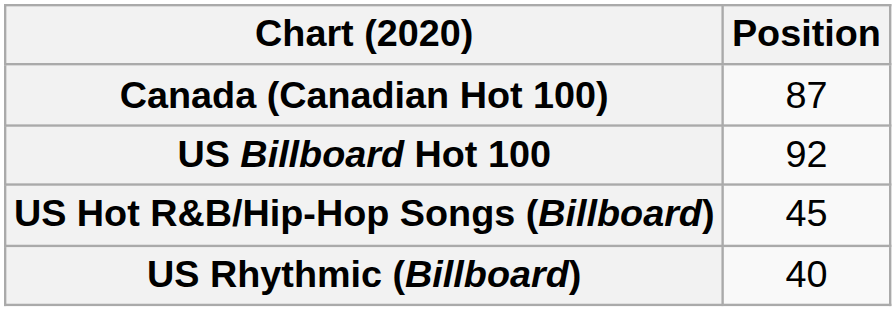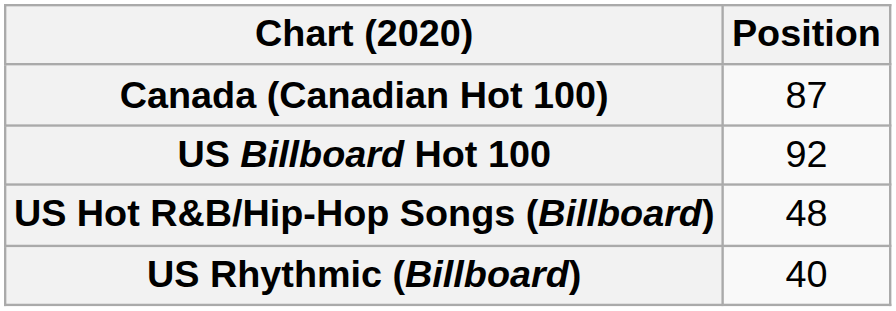US Hot R&B/Hip-Hop Songs (Billboard) | Position: 45 -> 48
